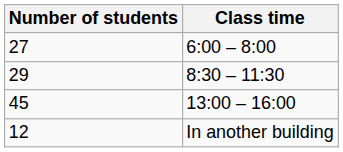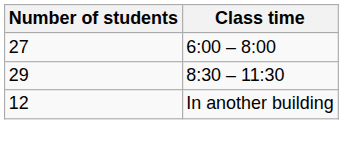- row: 45 | 13:00 – 16:00
